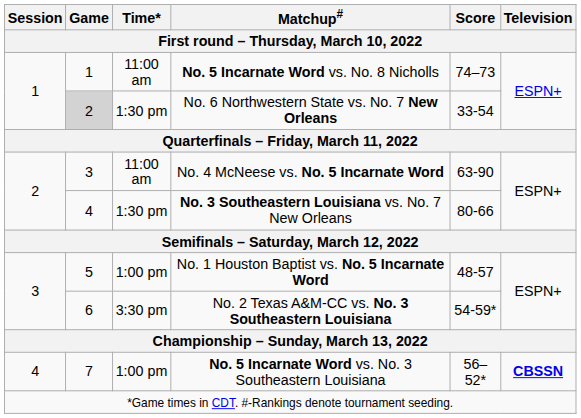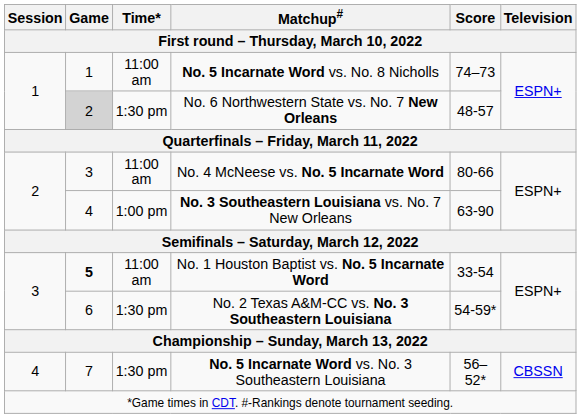No. 6 Northwestern State vs. No. 7 New Orleans | Score: 33-54 -> 48-57
No. 4 McNeese vs. No. 5 Incarnate Word | Score: 63-90 -> 80-66
No. 3 Southeastern Louisiana vs. No. 7 New Orleans | Time*: 1:30 pm -> 1:00 pm
No. 3 Southeastern Louisiana vs. No. 7 New Orleans | Score: 80-66 -> 63-90
No. 1 Houston Baptist vs. No. 5 Incarnate Word | Game: normal -> bold
No. 1 Houston Baptist vs. No. 5 Incarnate Word | Time*: 1:00 pm -> 11:00 am
No. 1 Houston Baptist vs. No. 5 Incarnate Word | Score: 48-57 -> 33-54
No. 2 Texas A&M-CC vs. No. 3 Southeastern Louisiana | Time*: 3:30 pm -> 1:30 pm
No. 5 Incarnate Word vs. No. 3 Southeastern Louisiana | Time*: 1:00 pm -> 1:30 pm
No. 5 Incarnate Word vs. No. 3 Southeastern Louisiana | Television: bold -> normal
